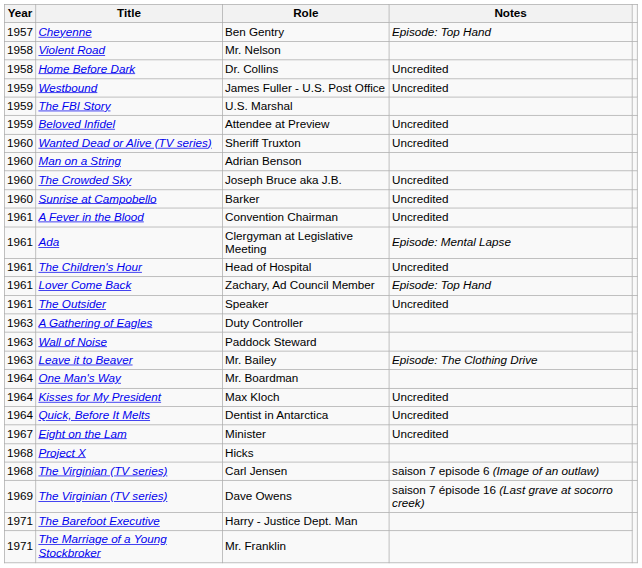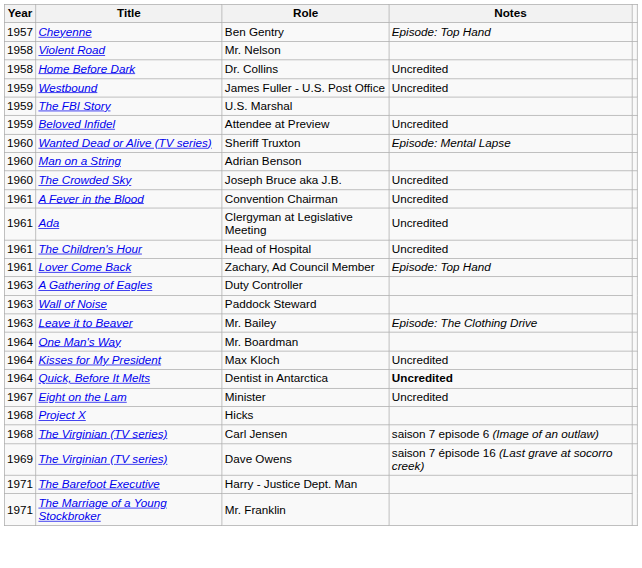Sheriff Truxton | Notes: Uncredited -> Episode: Mental Lapse
- row: 1960 | Sunrise at Campobello | Barker | Uncredited
Clergyman at Legislative Meeting | Notes: Episode: Mental Lapse -> Uncredited
- row: 1961 | The Outsider | Speaker | Uncredited
Dentist in Antarctica | Notes: normal -> bold
